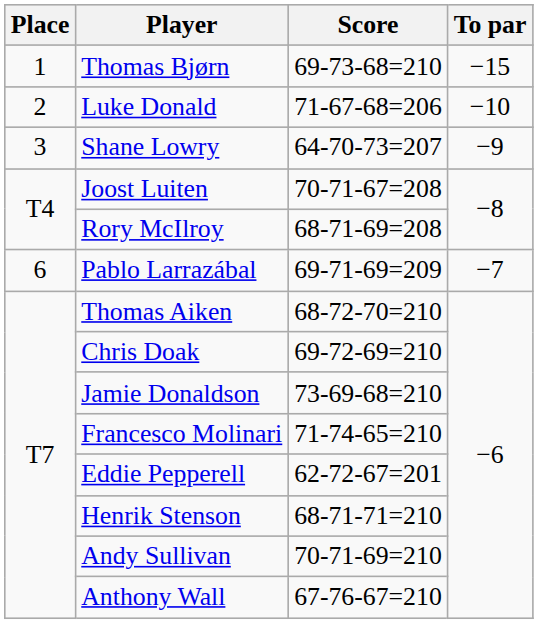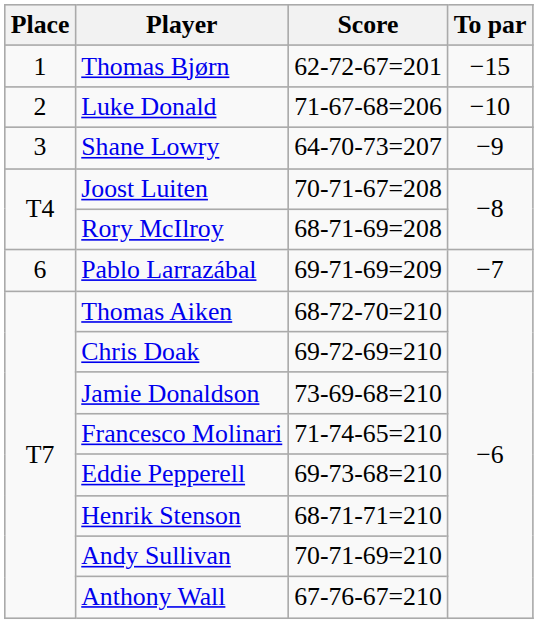Thomas Bjørn | Score: 69-73-68=210 -> 62-72-67=201
Eddie Pepperell | Score: 62-72-67=201 -> 69-73-68=210
